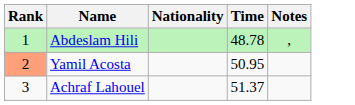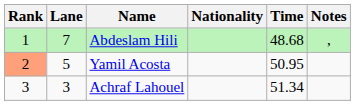+ column: Lane | 7 | 5 | 3
Abdeslam Hili | Time: 48.78 -> 48.68
Achraf Lahouel | Time: 51.37 -> 51.34
